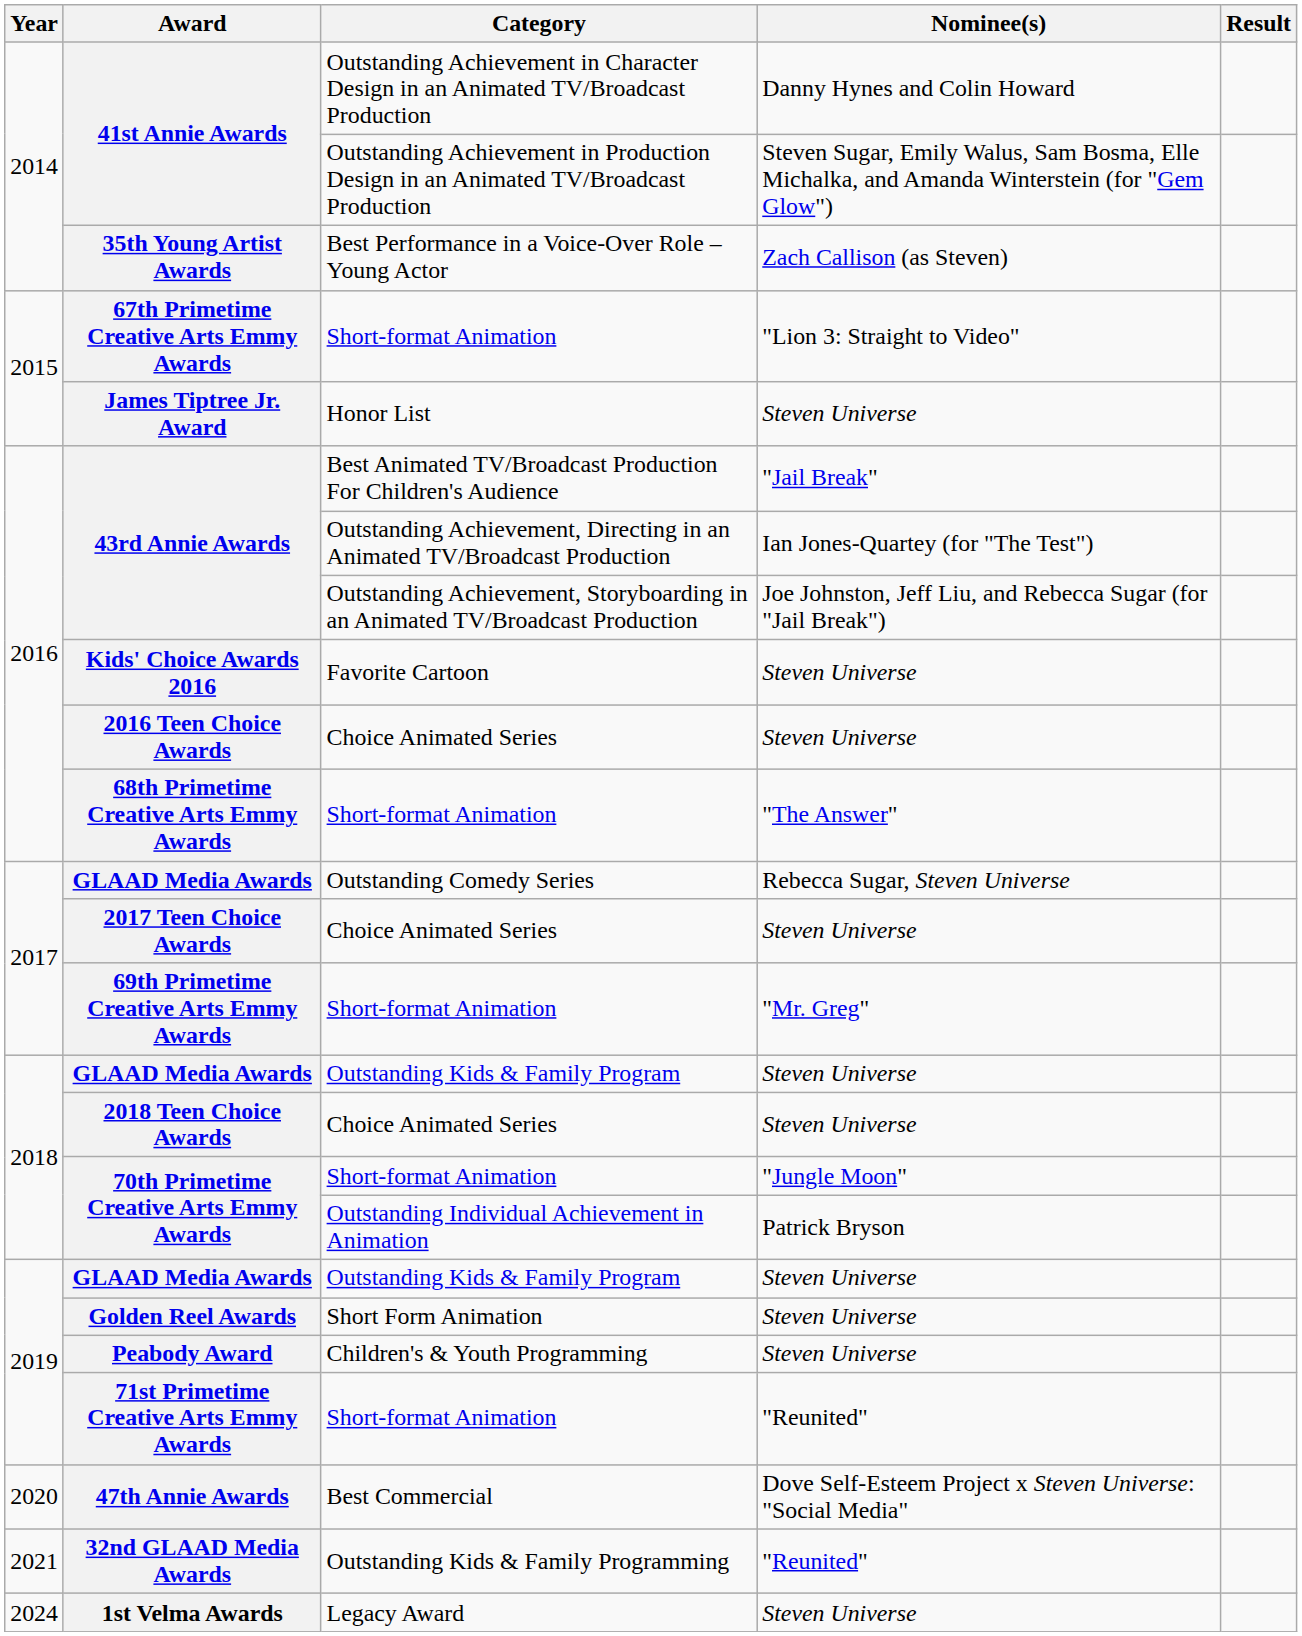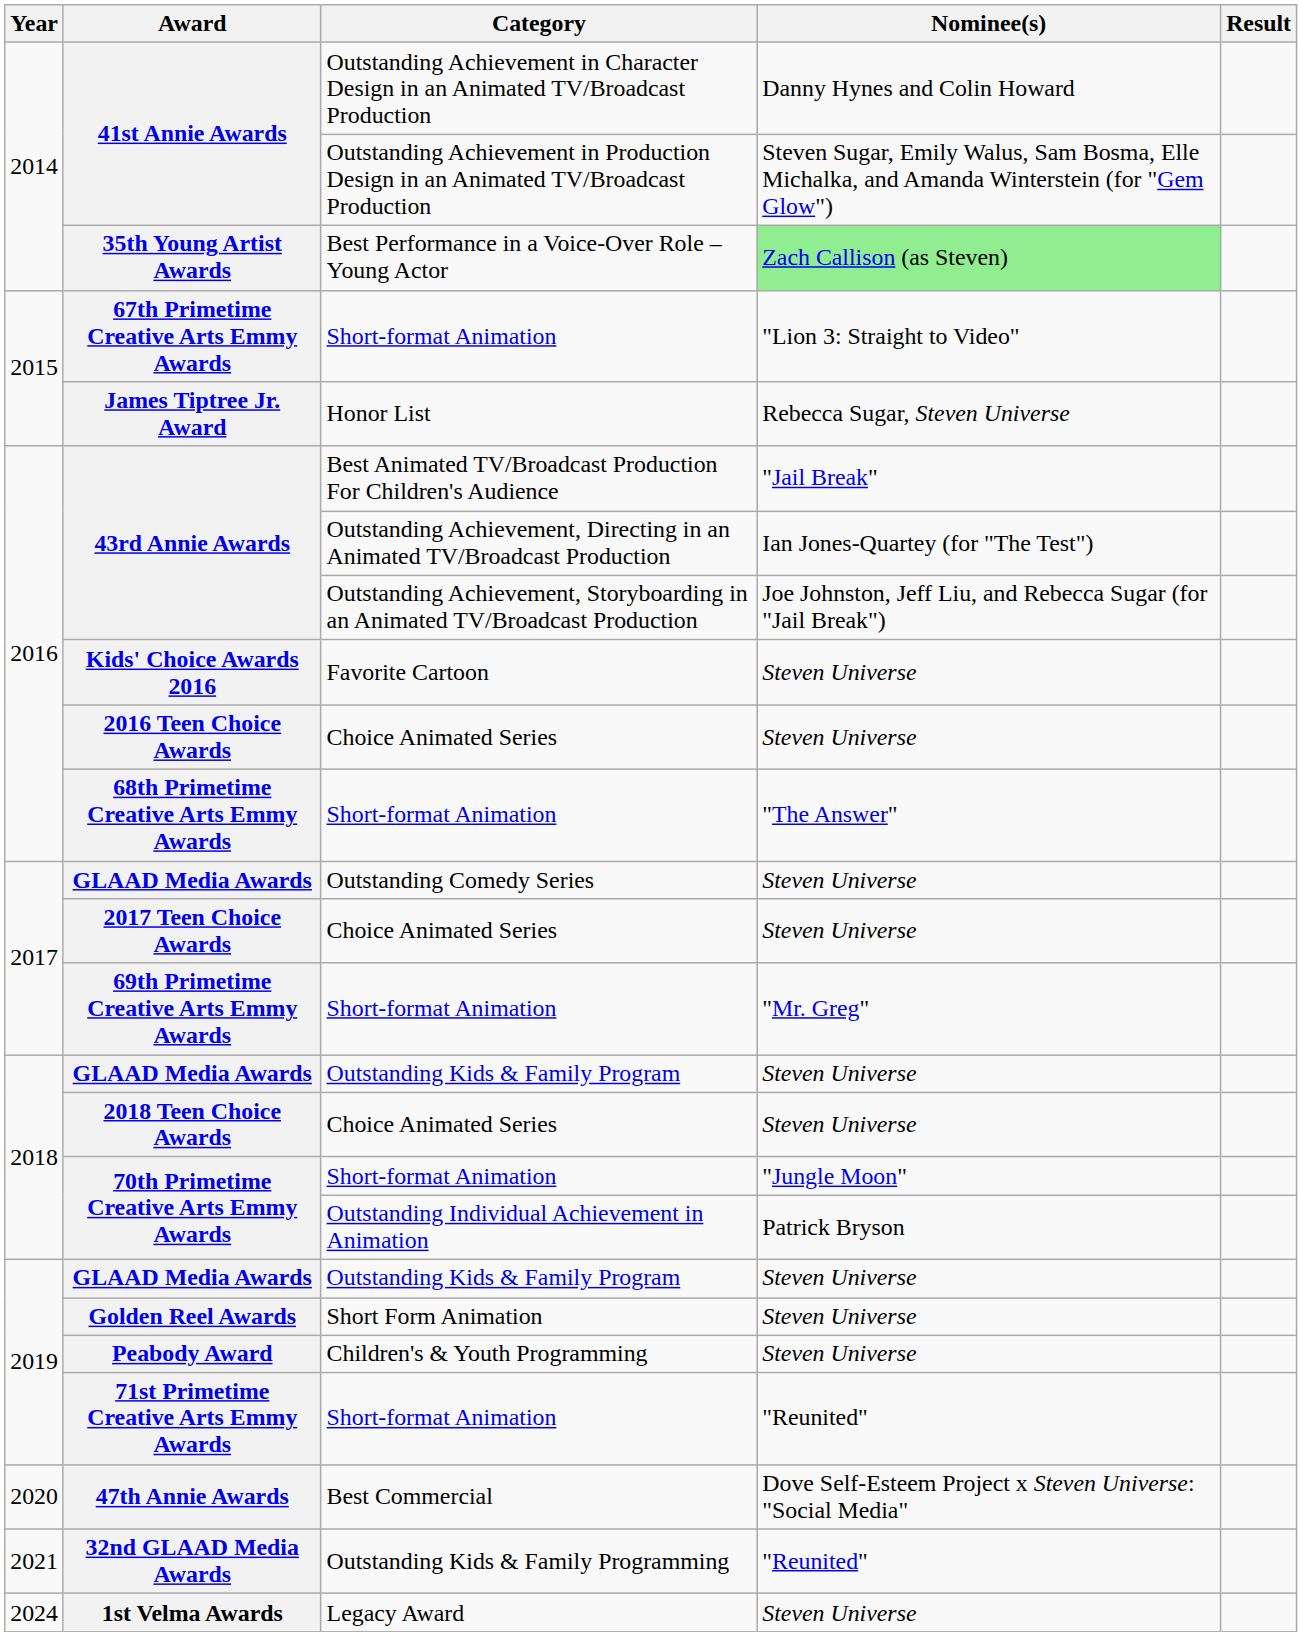35th Young Artist Awards | Nominee(s): no background -> lightgreen background
James Tiptree Jr. Award | Nominee(s): Steven Universe -> Rebecca Sugar, Steven Universe
GLAAD Media Awards / Outstanding Comedy Series | Nominee(s): Rebecca Sugar, Steven Universe -> Steven Universe
